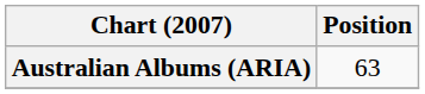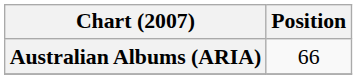Australian Albums (ARIA) | Position: 63 -> 66
